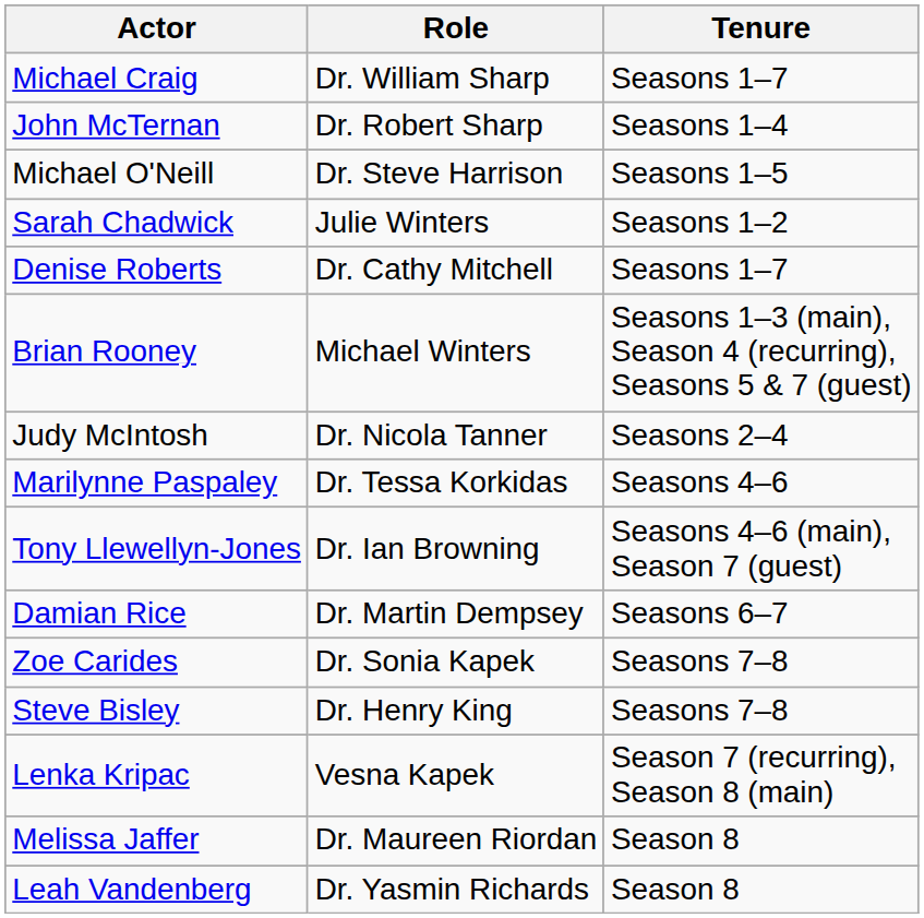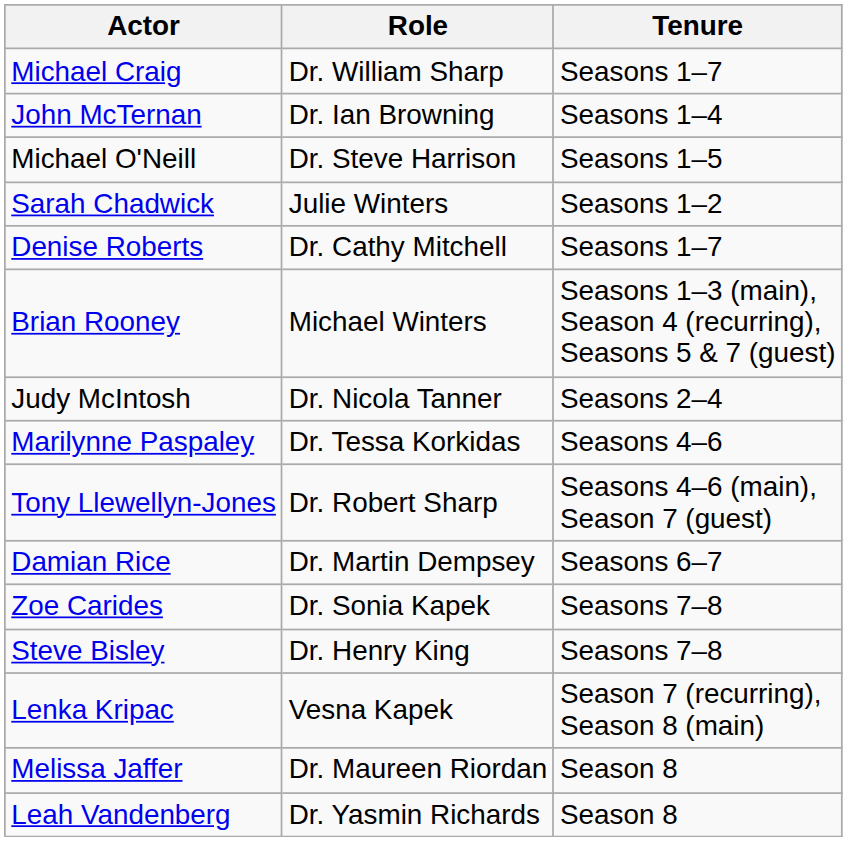John McTernan | Role: Dr. Robert Sharp -> Dr. Ian Browning
Tony Llewellyn-Jones | Role: Dr. Ian Browning -> Dr. Robert Sharp
